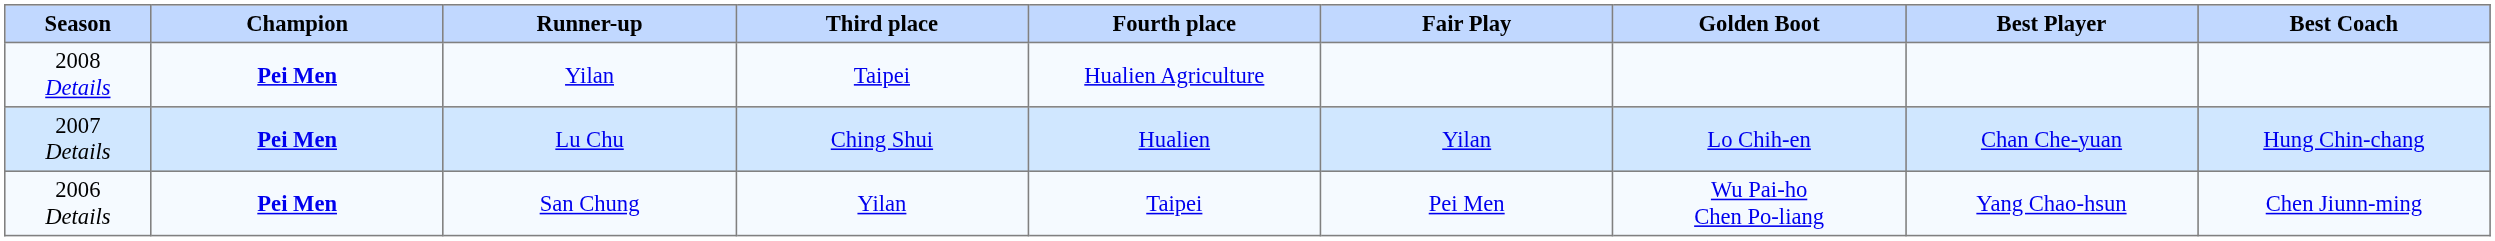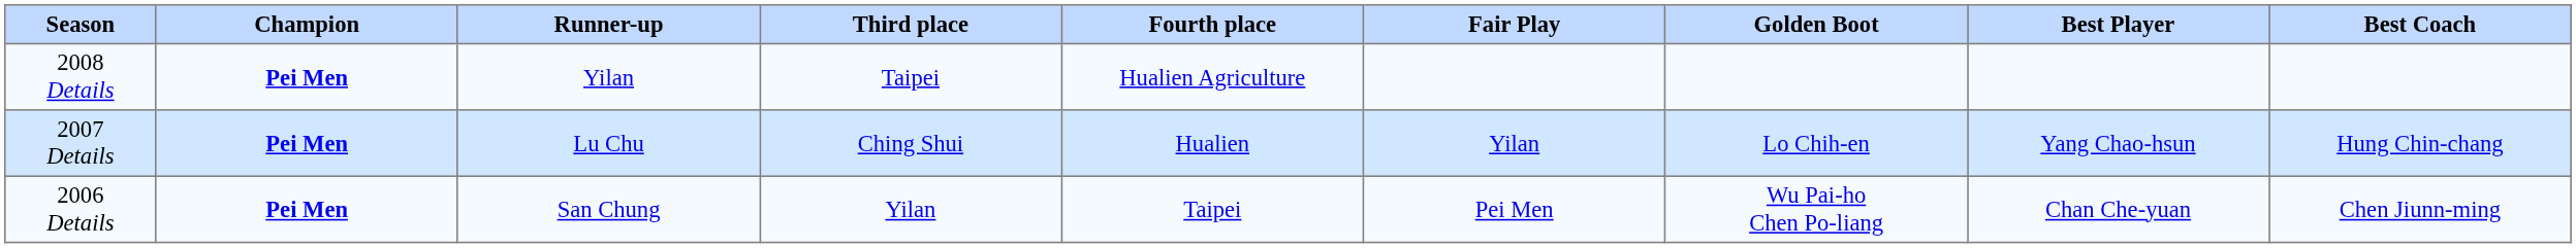2007 Details | Best Player: Chan Che-yuan -> Yang Chao-hsun
2006 Details | Best Player: Yang Chao-hsun -> Chan Che-yuan
